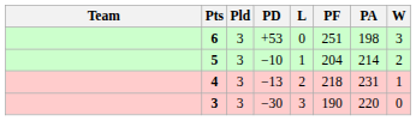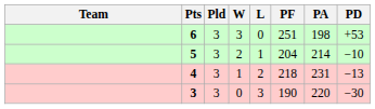columns swapped: W <-> PD
